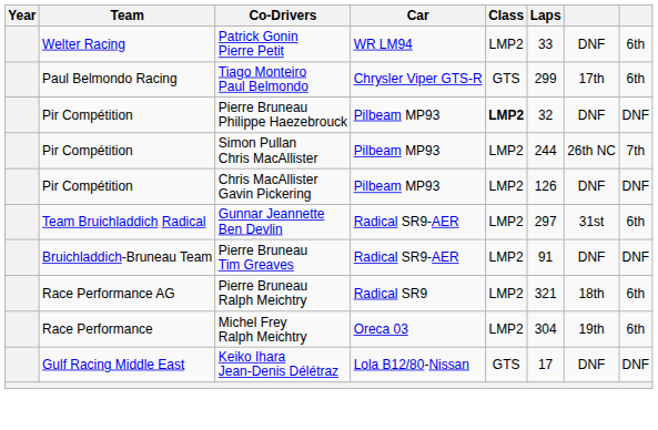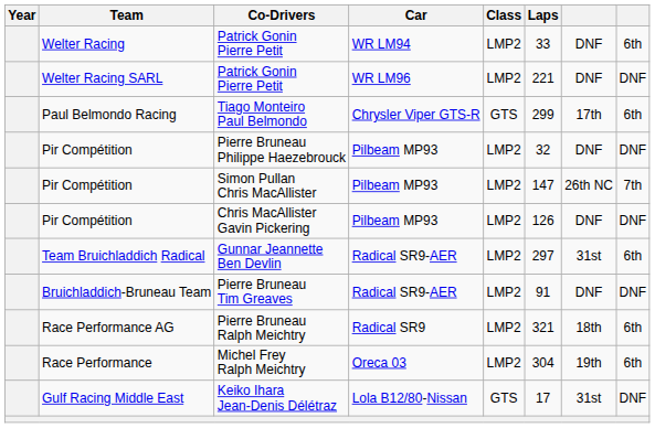+ row: Welter Racing SARL | Patrick Gonin Pierre Petit | WR LM96 | LMP2 | 221 | DNF | DNF
Pierre Bruneau Philippe Haezebrouck | Class: bold -> normal
Simon Pullan Chris MacAllister | Laps: 244 -> 147
Keiko Ihara Jean-Denis Délétraz | column 7: DNF -> 31st
